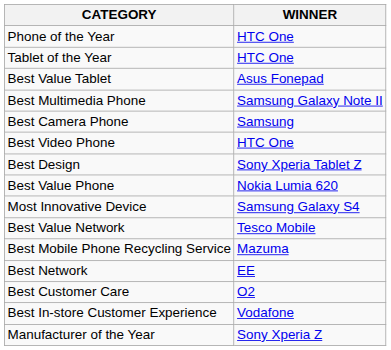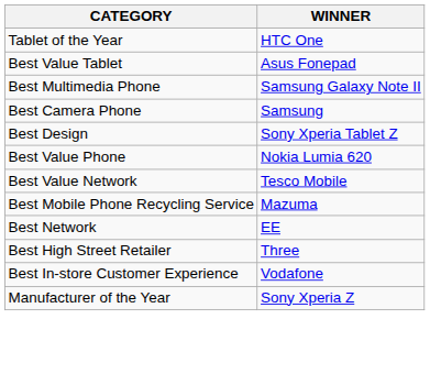- row: Phone of the Year | HTC One
- row: Best Video Phone | HTC One
- row: Most Innovative Device | Samsung Galaxy S4
- row: Best Customer Care | O2
+ row: Best High Street Retailer | Three
